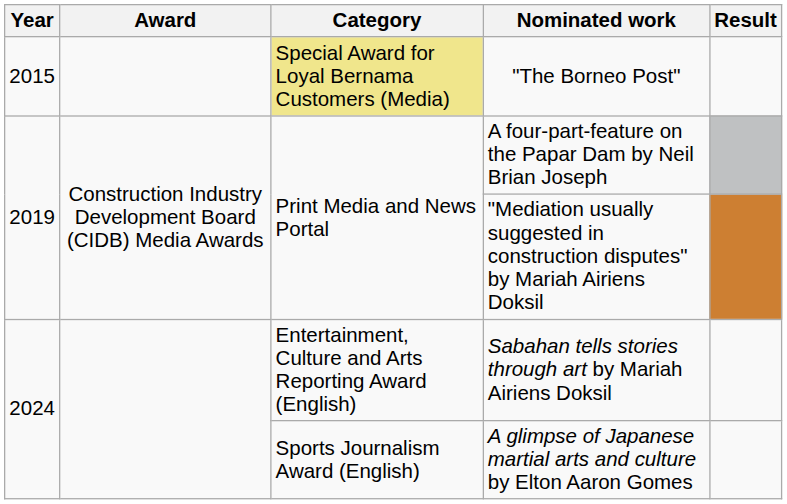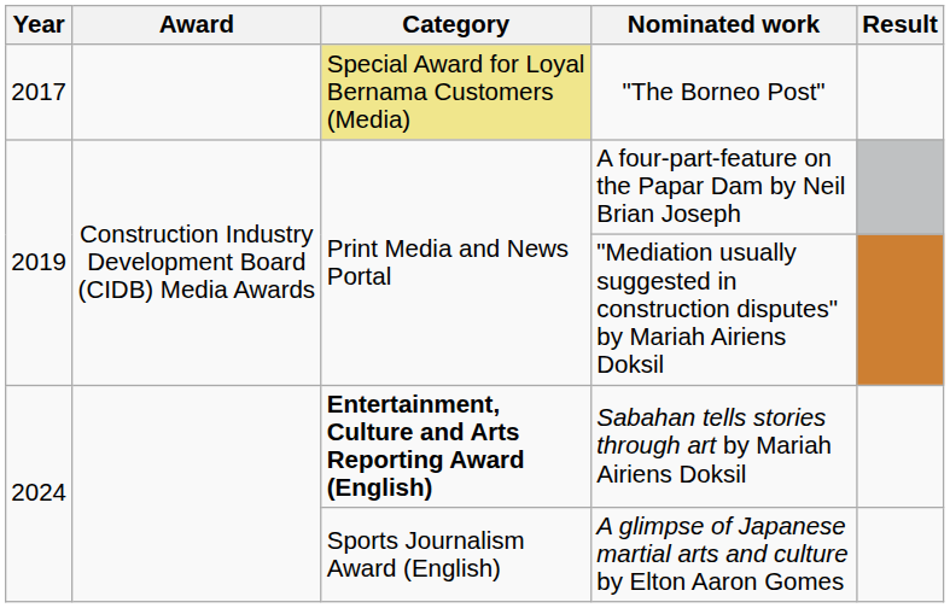"The Borneo Post" | Year: 2015 -> 2017
Sabahan tells stories through art by Mariah Airiens Doksil | Category: normal -> bold
